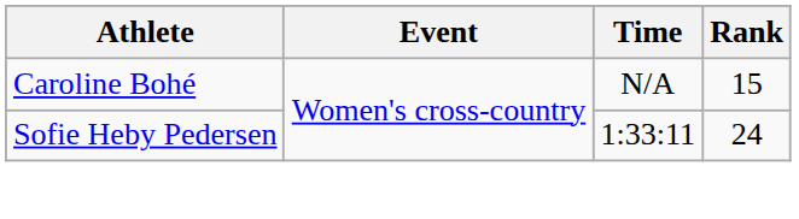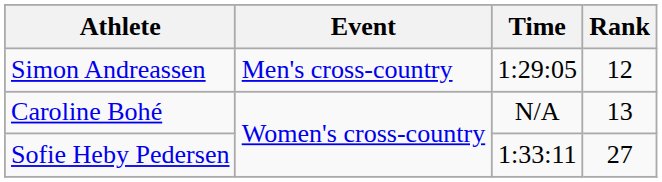+ row: Simon Andreassen | Men's cross-country | 1:29:05 | 12
Caroline Bohé | Rank: 15 -> 13
Sofie Heby Pedersen | Rank: 24 -> 27
